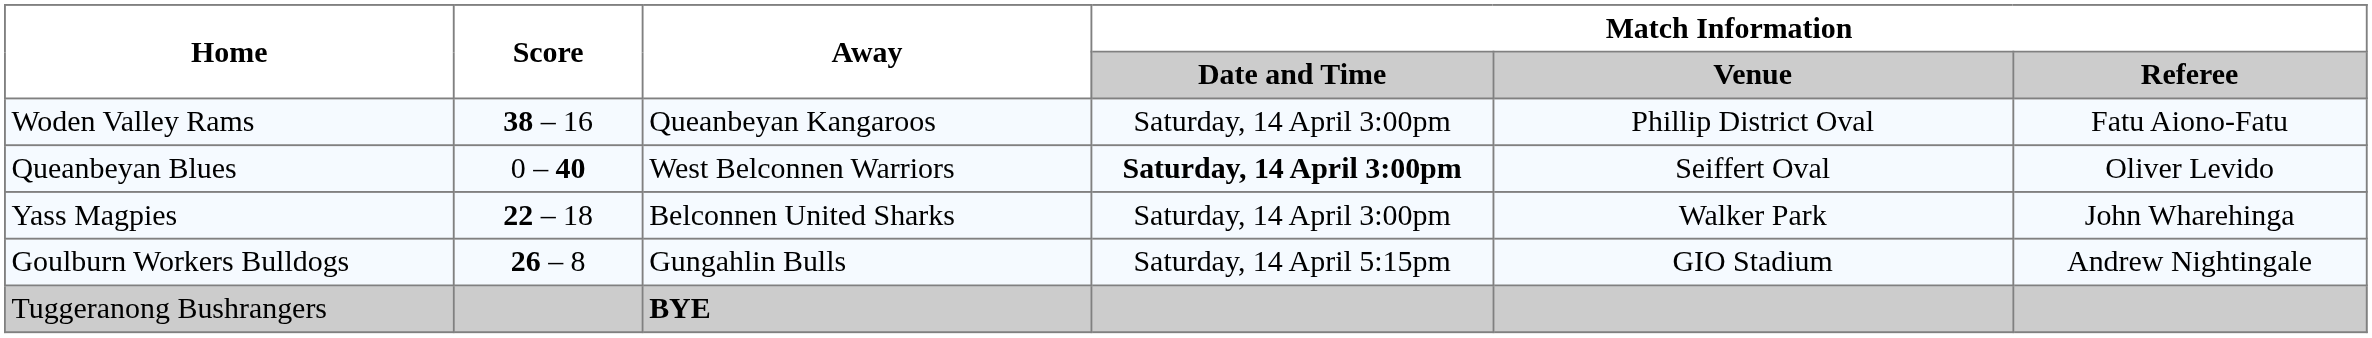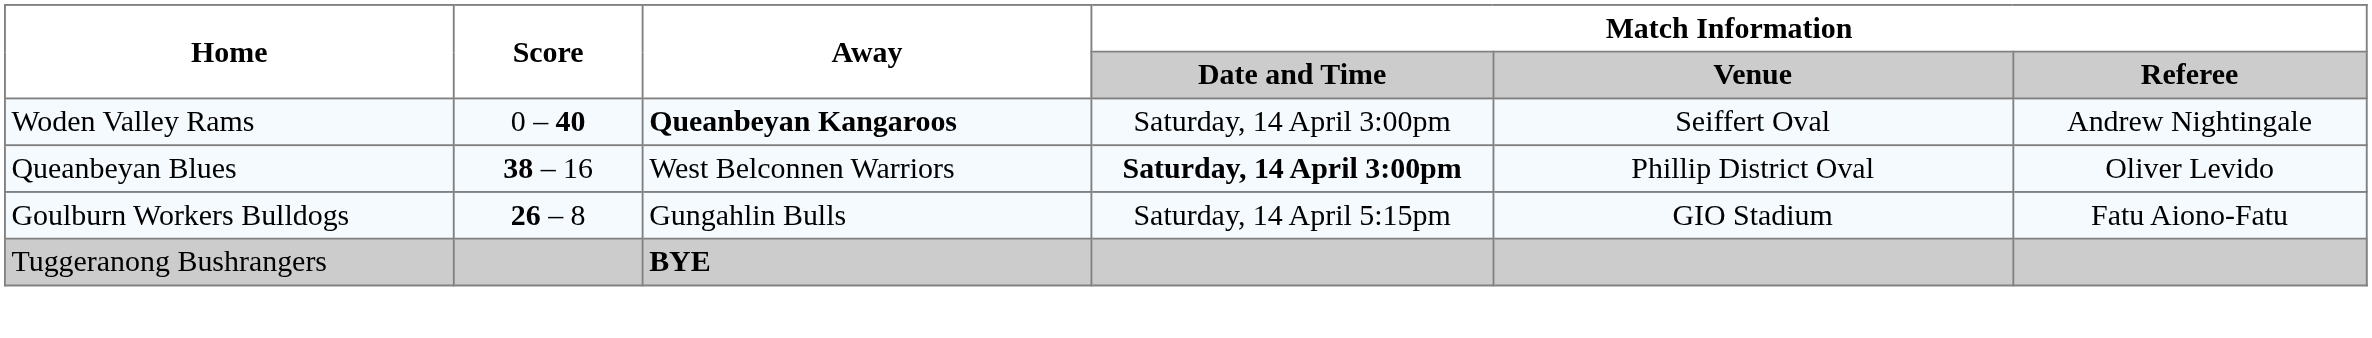Woden Valley Rams | Score: 38 – 16 -> 0 – 40
Woden Valley Rams | Away: normal -> bold
Woden Valley Rams | Match Information / Venue: Phillip District Oval -> Seiffert Oval
Woden Valley Rams | Match Information / Referee: Fatu Aiono-Fatu -> Andrew Nightingale
Queanbeyan Blues | Score: 0 – 40 -> 38 – 16
Queanbeyan Blues | Match Information / Venue: Seiffert Oval -> Phillip District Oval
- row: Yass Magpies | 22 – 18 | Belconnen United Sharks | Saturday, 14 April 3:00pm | Walker Park | John Wharehinga
Goulburn Workers Bulldogs | Match Information / Referee: Andrew Nightingale -> Fatu Aiono-Fatu
